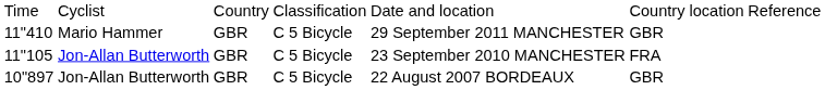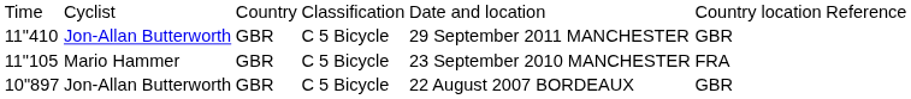11"410 | column 2: Mario Hammer -> Jon-Allan Butterworth
11"105 | column 2: Jon-Allan Butterworth -> Mario Hammer
